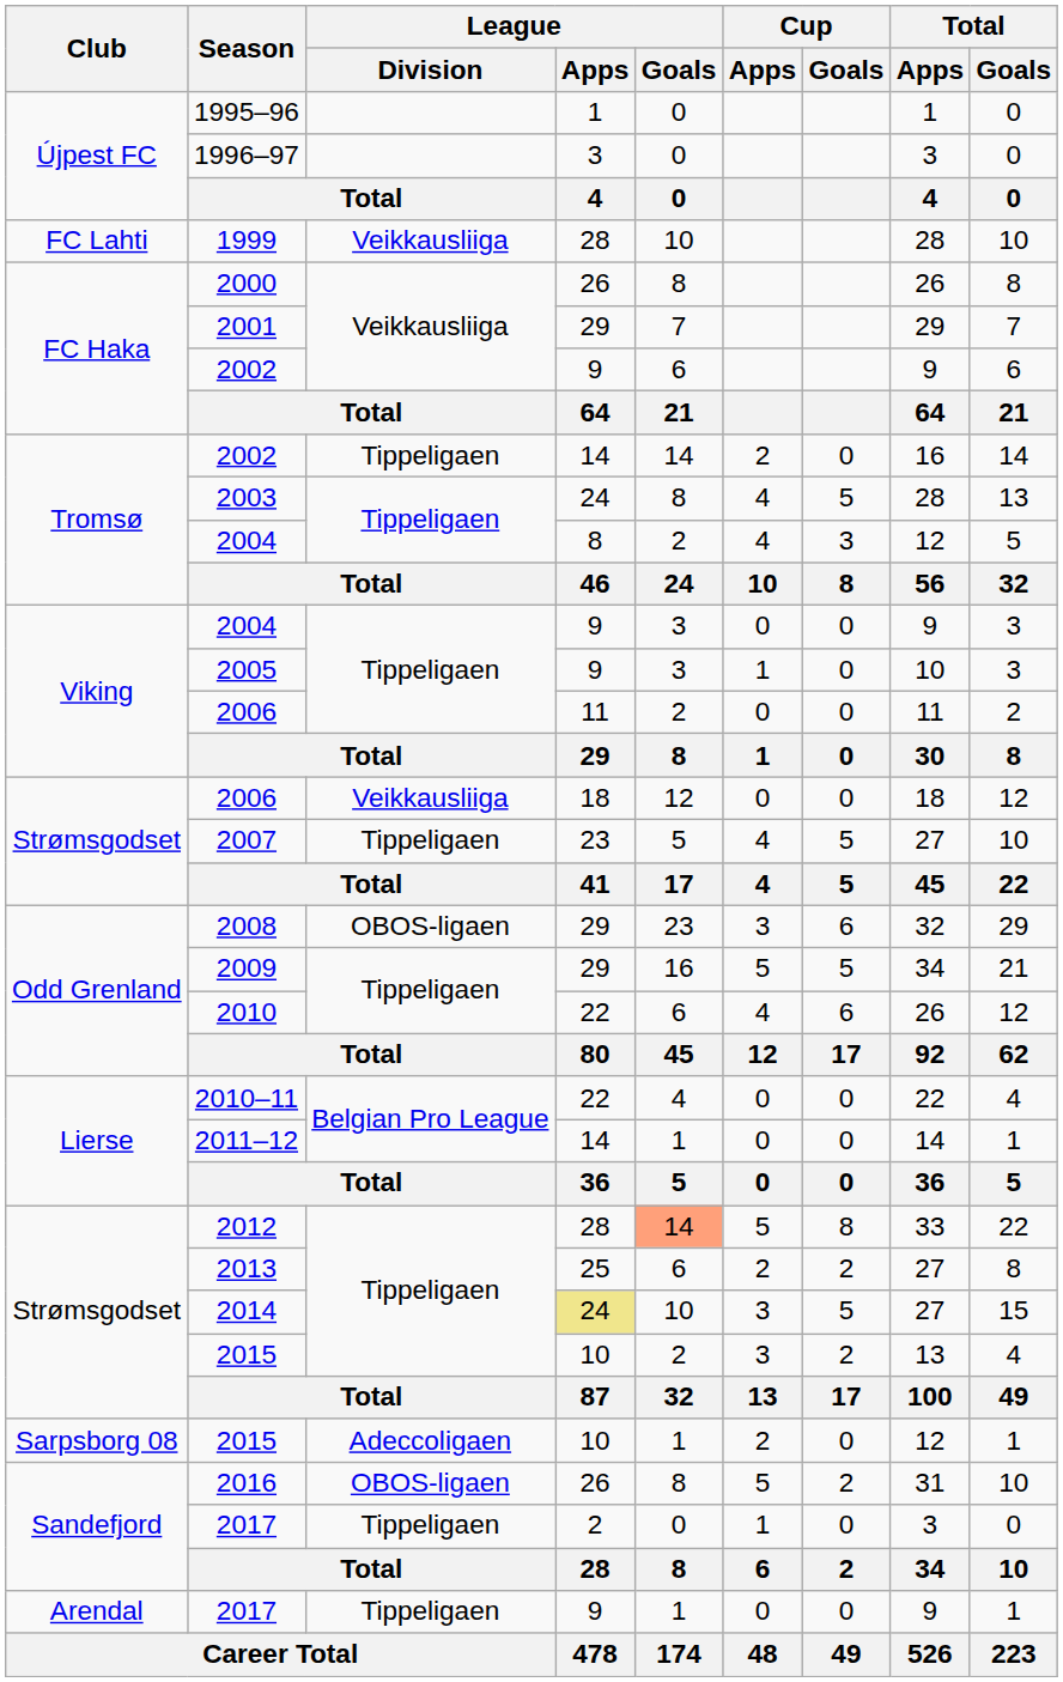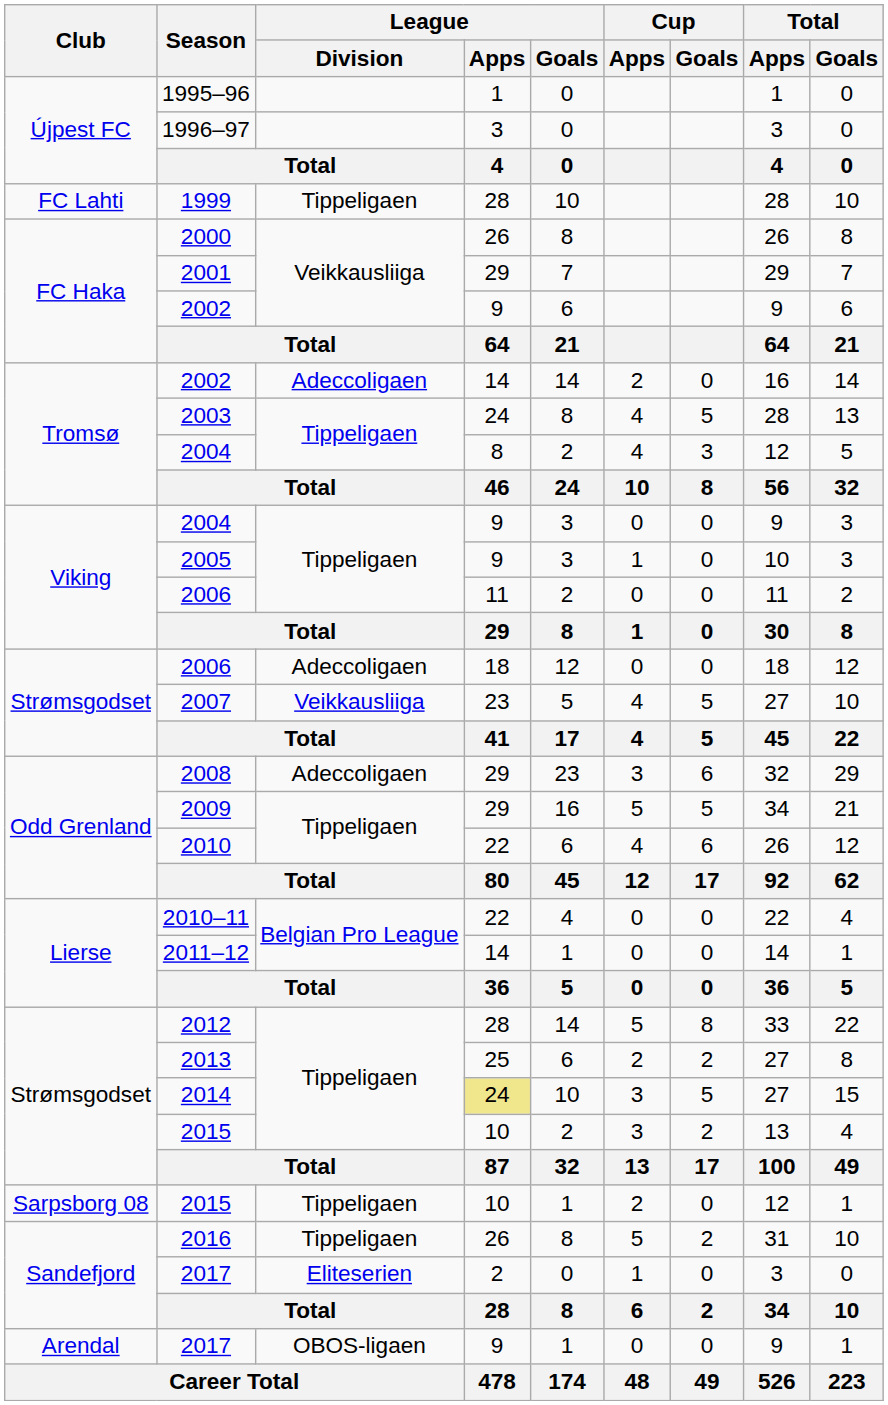1999 | League / Division: Veikkausliiga -> Tippeligaen
Tromsø / 2002 | League / Division: Tippeligaen -> Adeccoligaen
Strømsgodset / 2006 | League / Division: Veikkausliiga -> Adeccoligaen
2007 | League / Division: Tippeligaen -> Veikkausliiga
2008 | League / Division: OBOS-ligaen -> Adeccoligaen
2012 | League / Goals: lightsalmon background -> no background
Sarpsborg 08 / 2015 | League / Division: Adeccoligaen -> Tippeligaen
2016 | League / Division: OBOS-ligaen -> Tippeligaen
Sandefjord / 2017 | League / Division: Tippeligaen -> Eliteserien
Arendal / 2017 | League / Division: Tippeligaen -> OBOS-ligaen
